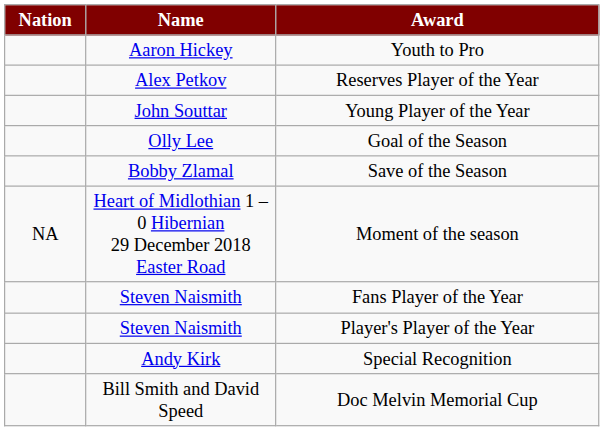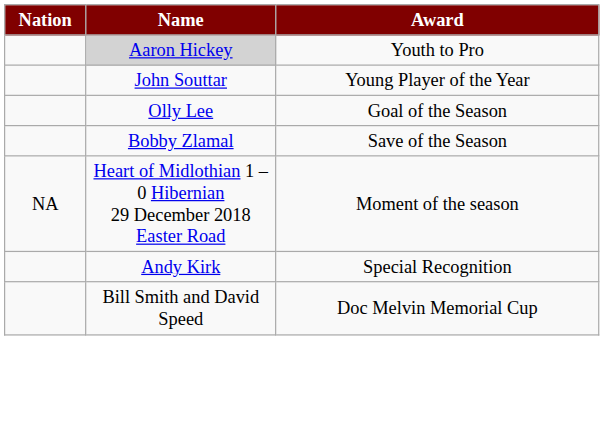Youth to Pro | Name: no background -> lightgrey background
- row: Alex Petkov | Reserves Player of the Year
- row: Steven Naismith | Fans Player of the Year
- row: Steven Naismith | Player's Player of the Year
